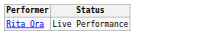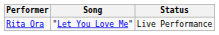+ column: Song | "Let You Love Me"
